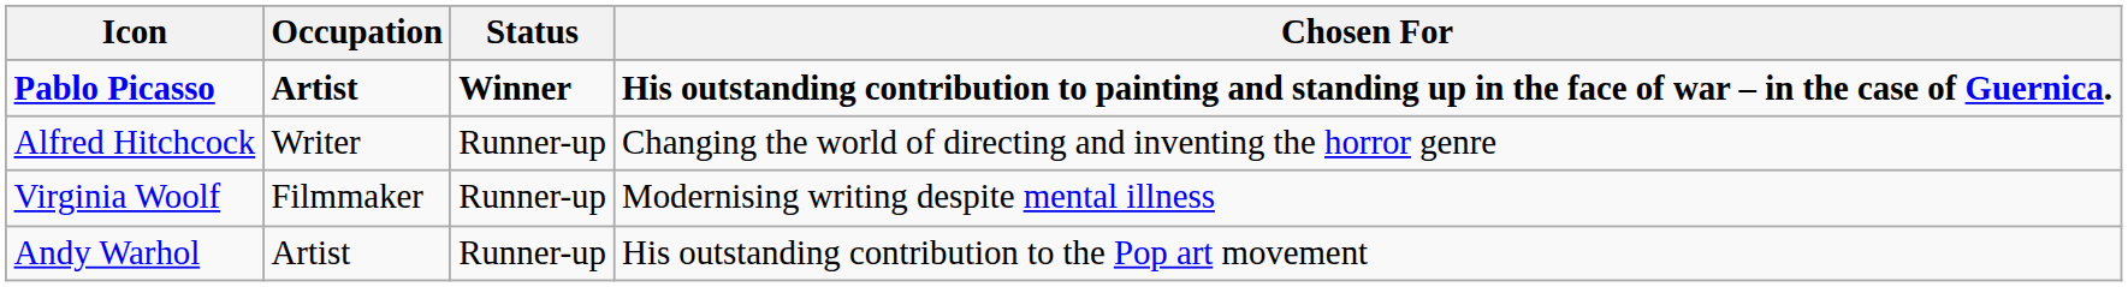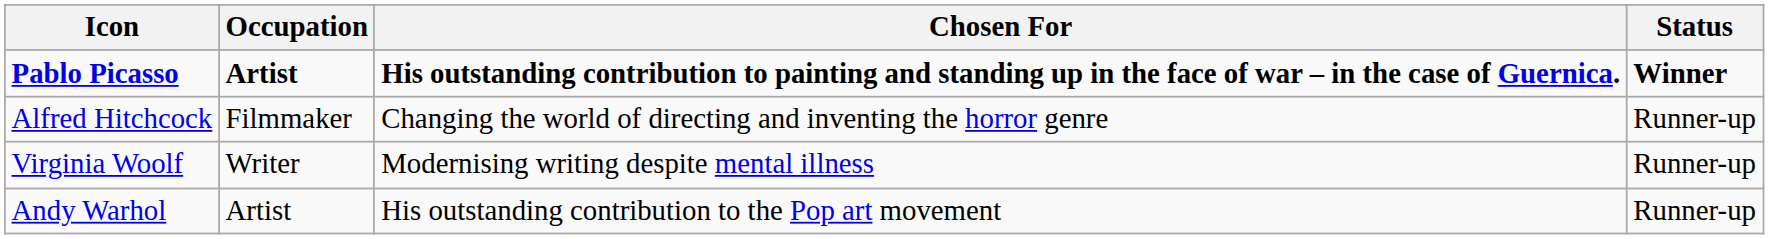columns swapped: Chosen For <-> Status
Alfred Hitchcock | Occupation: Writer -> Filmmaker
Virginia Woolf | Occupation: Filmmaker -> Writer
